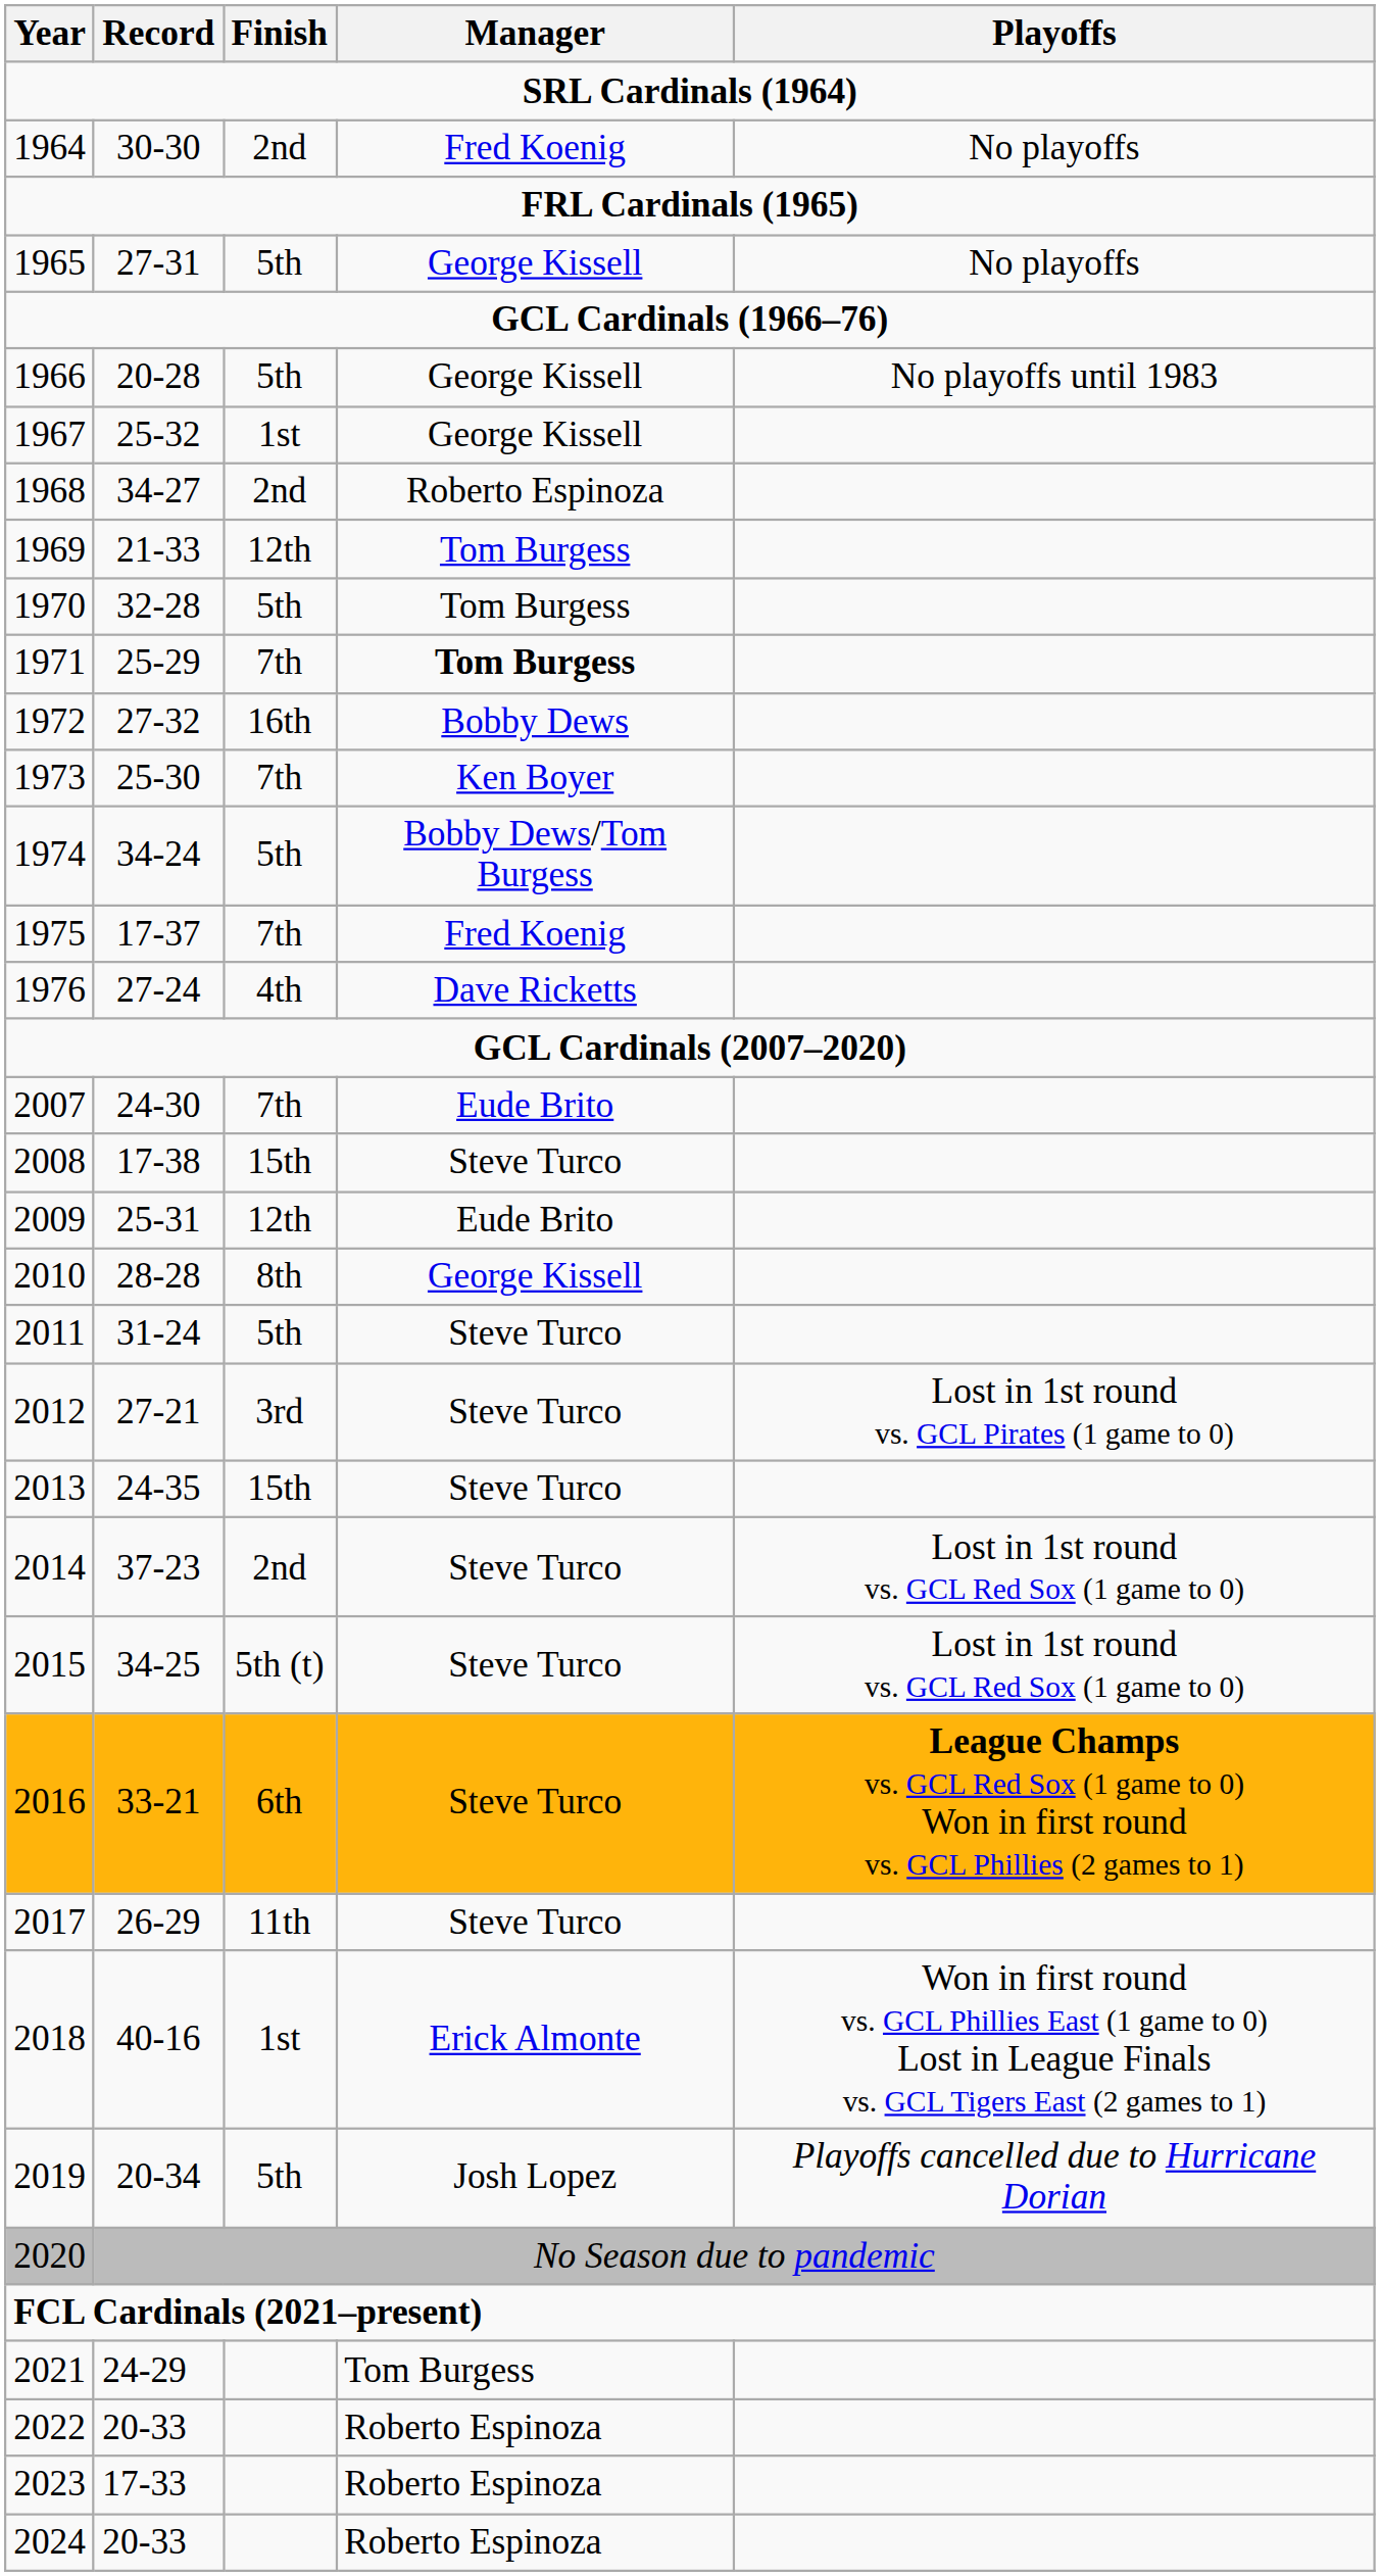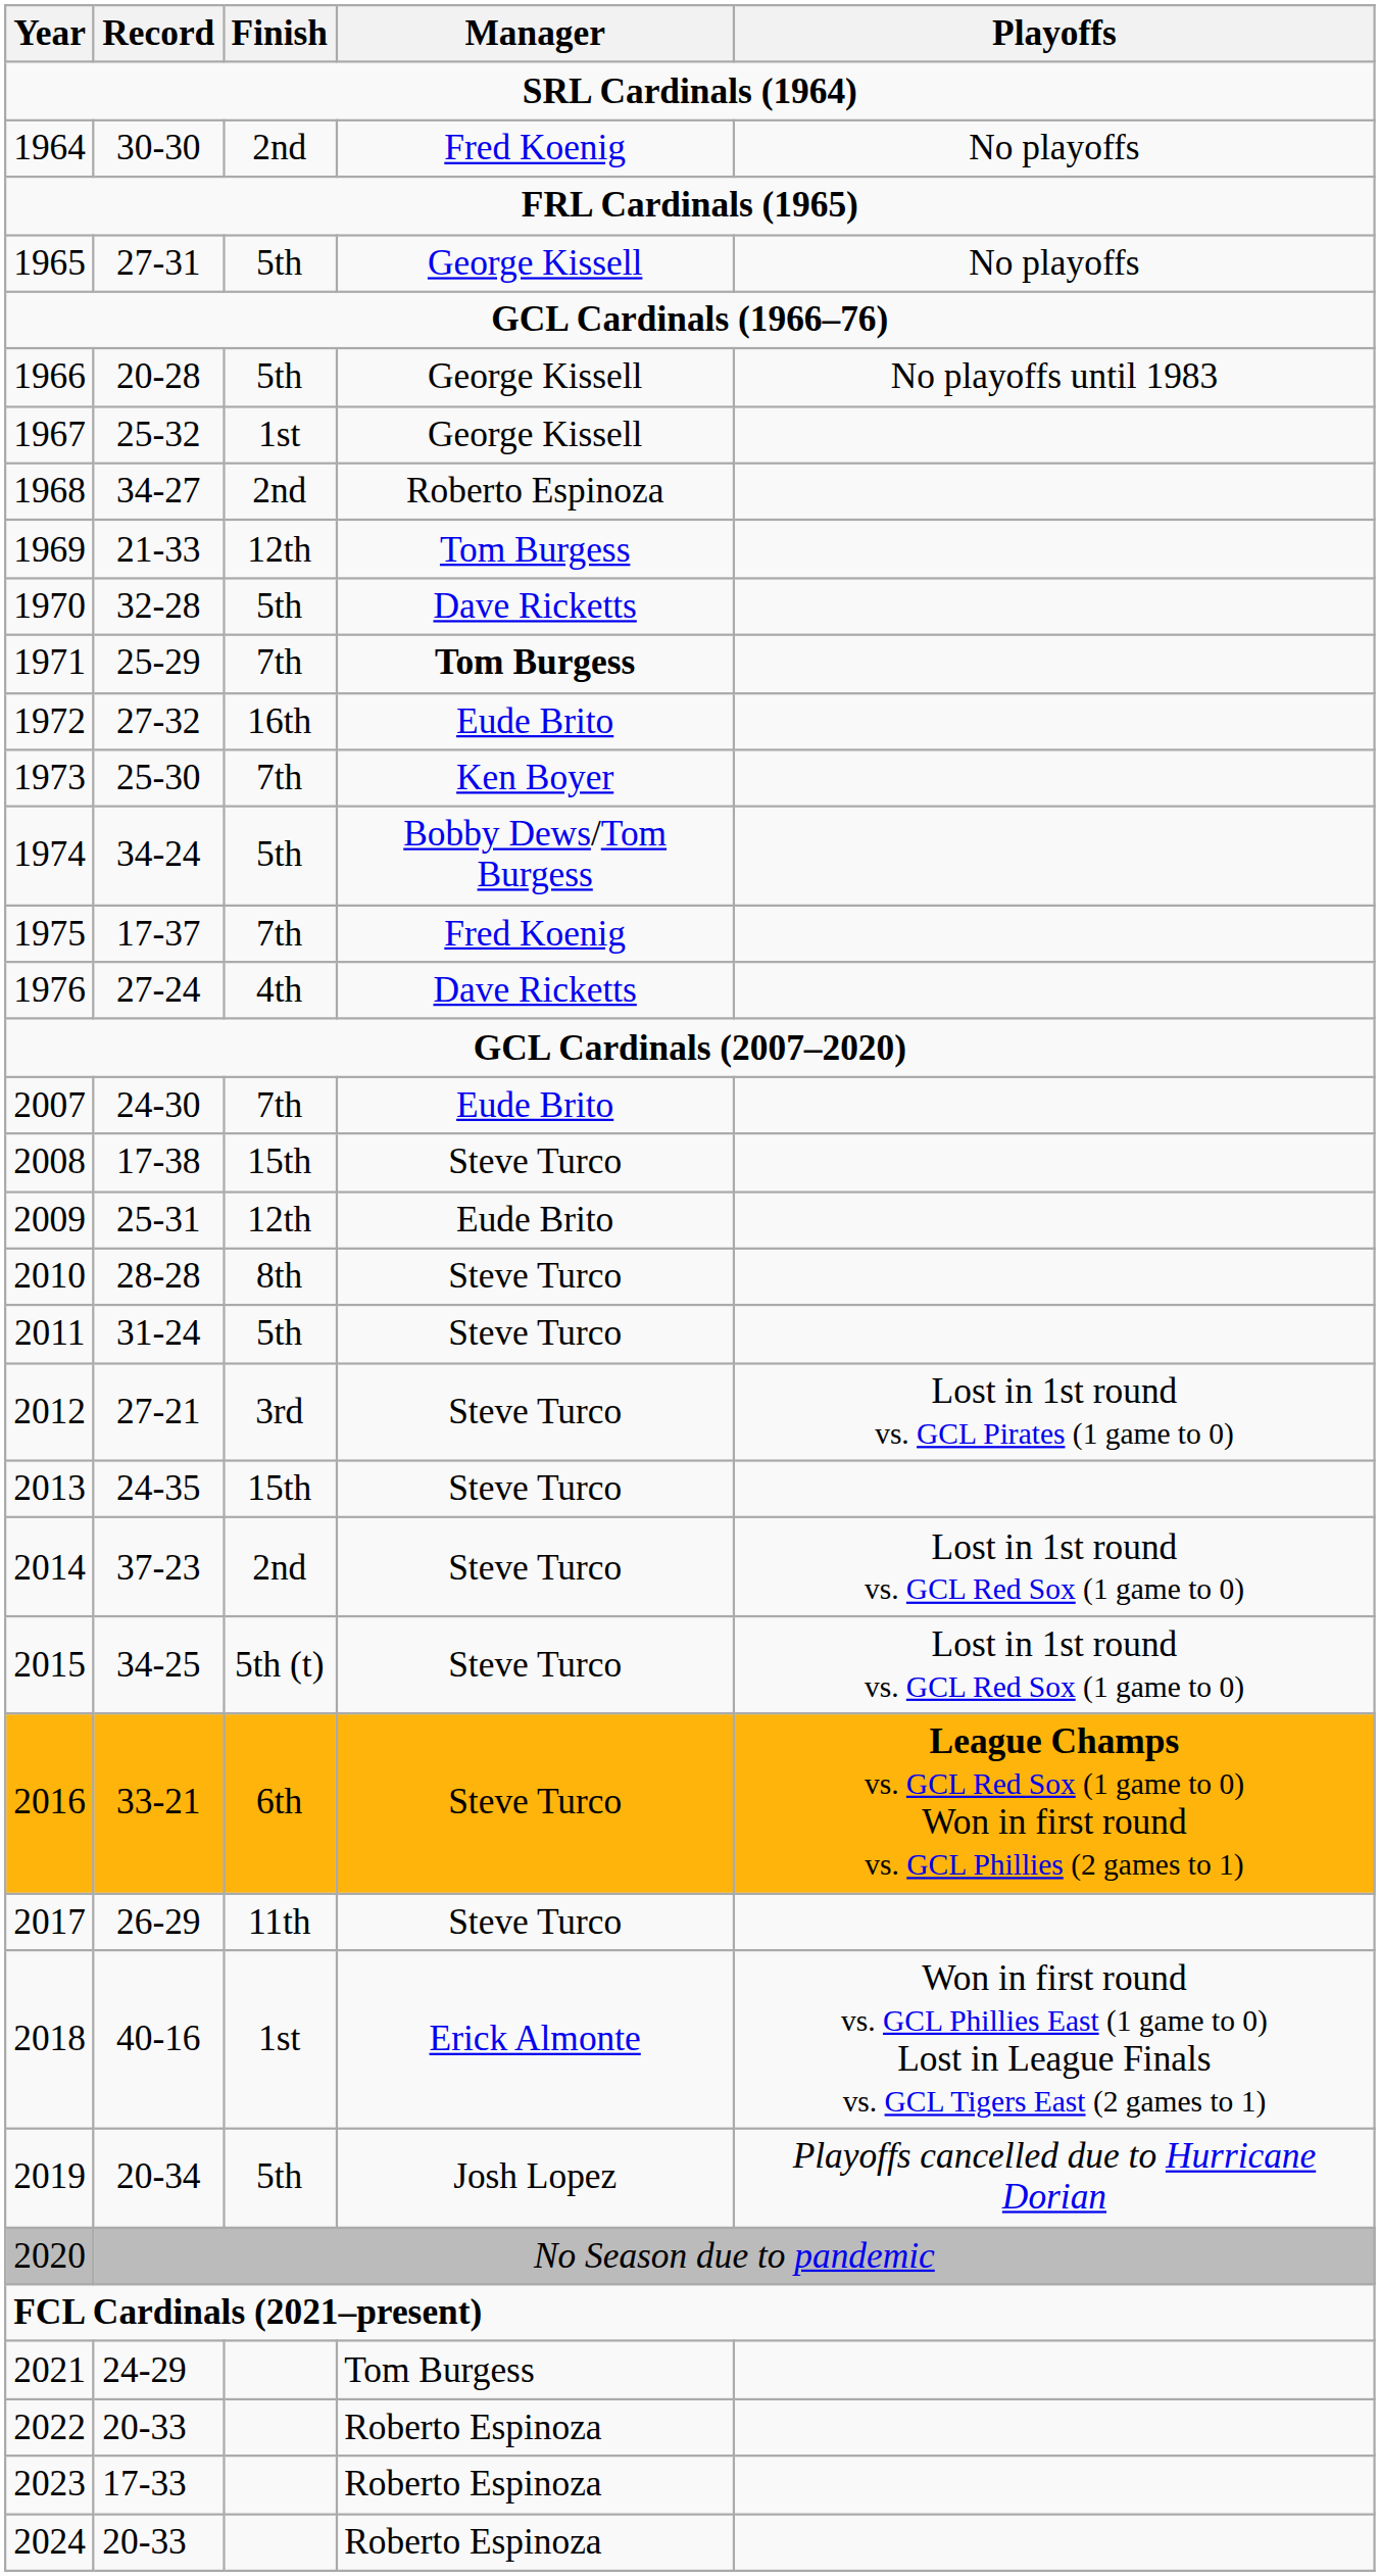1970 | Manager: Tom Burgess -> Dave Ricketts
1972 | Manager: Bobby Dews -> Eude Brito
2010 | Manager: George Kissell -> Steve Turco
